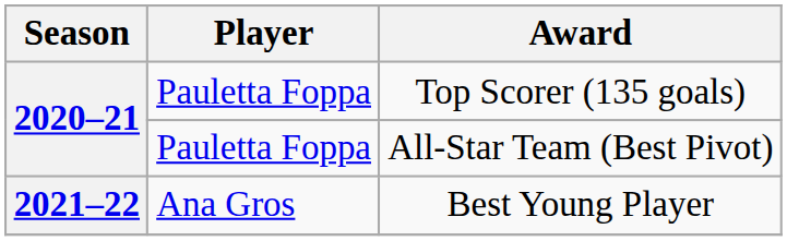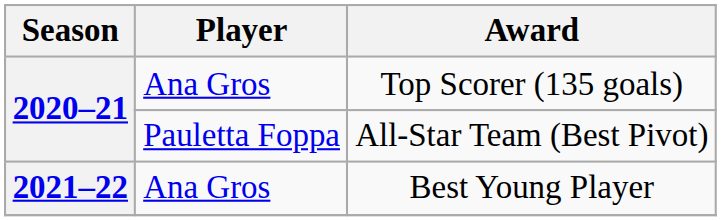Top Scorer (135 goals) | Player: Pauletta Foppa -> Ana Gros
